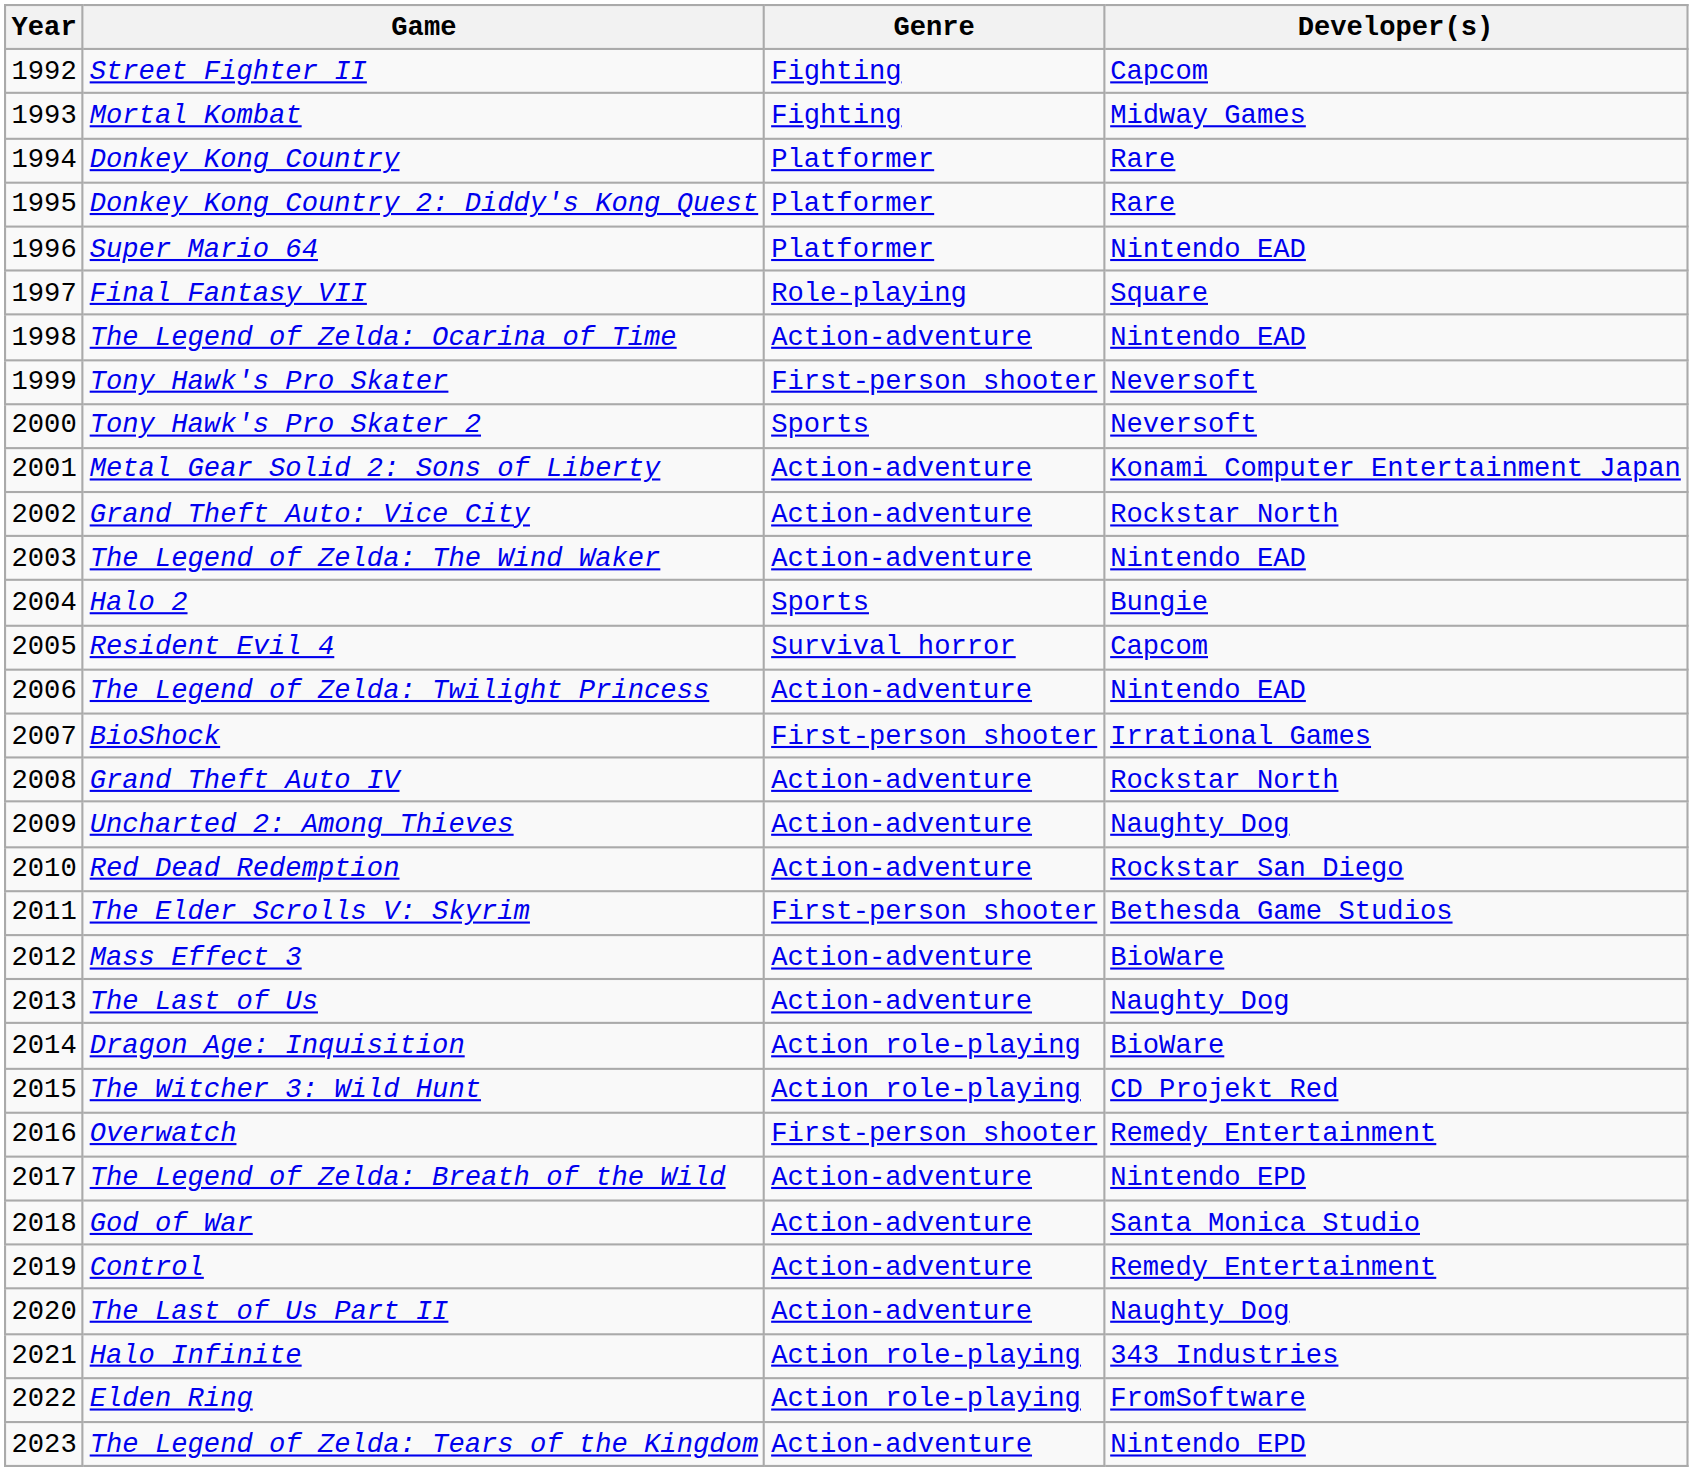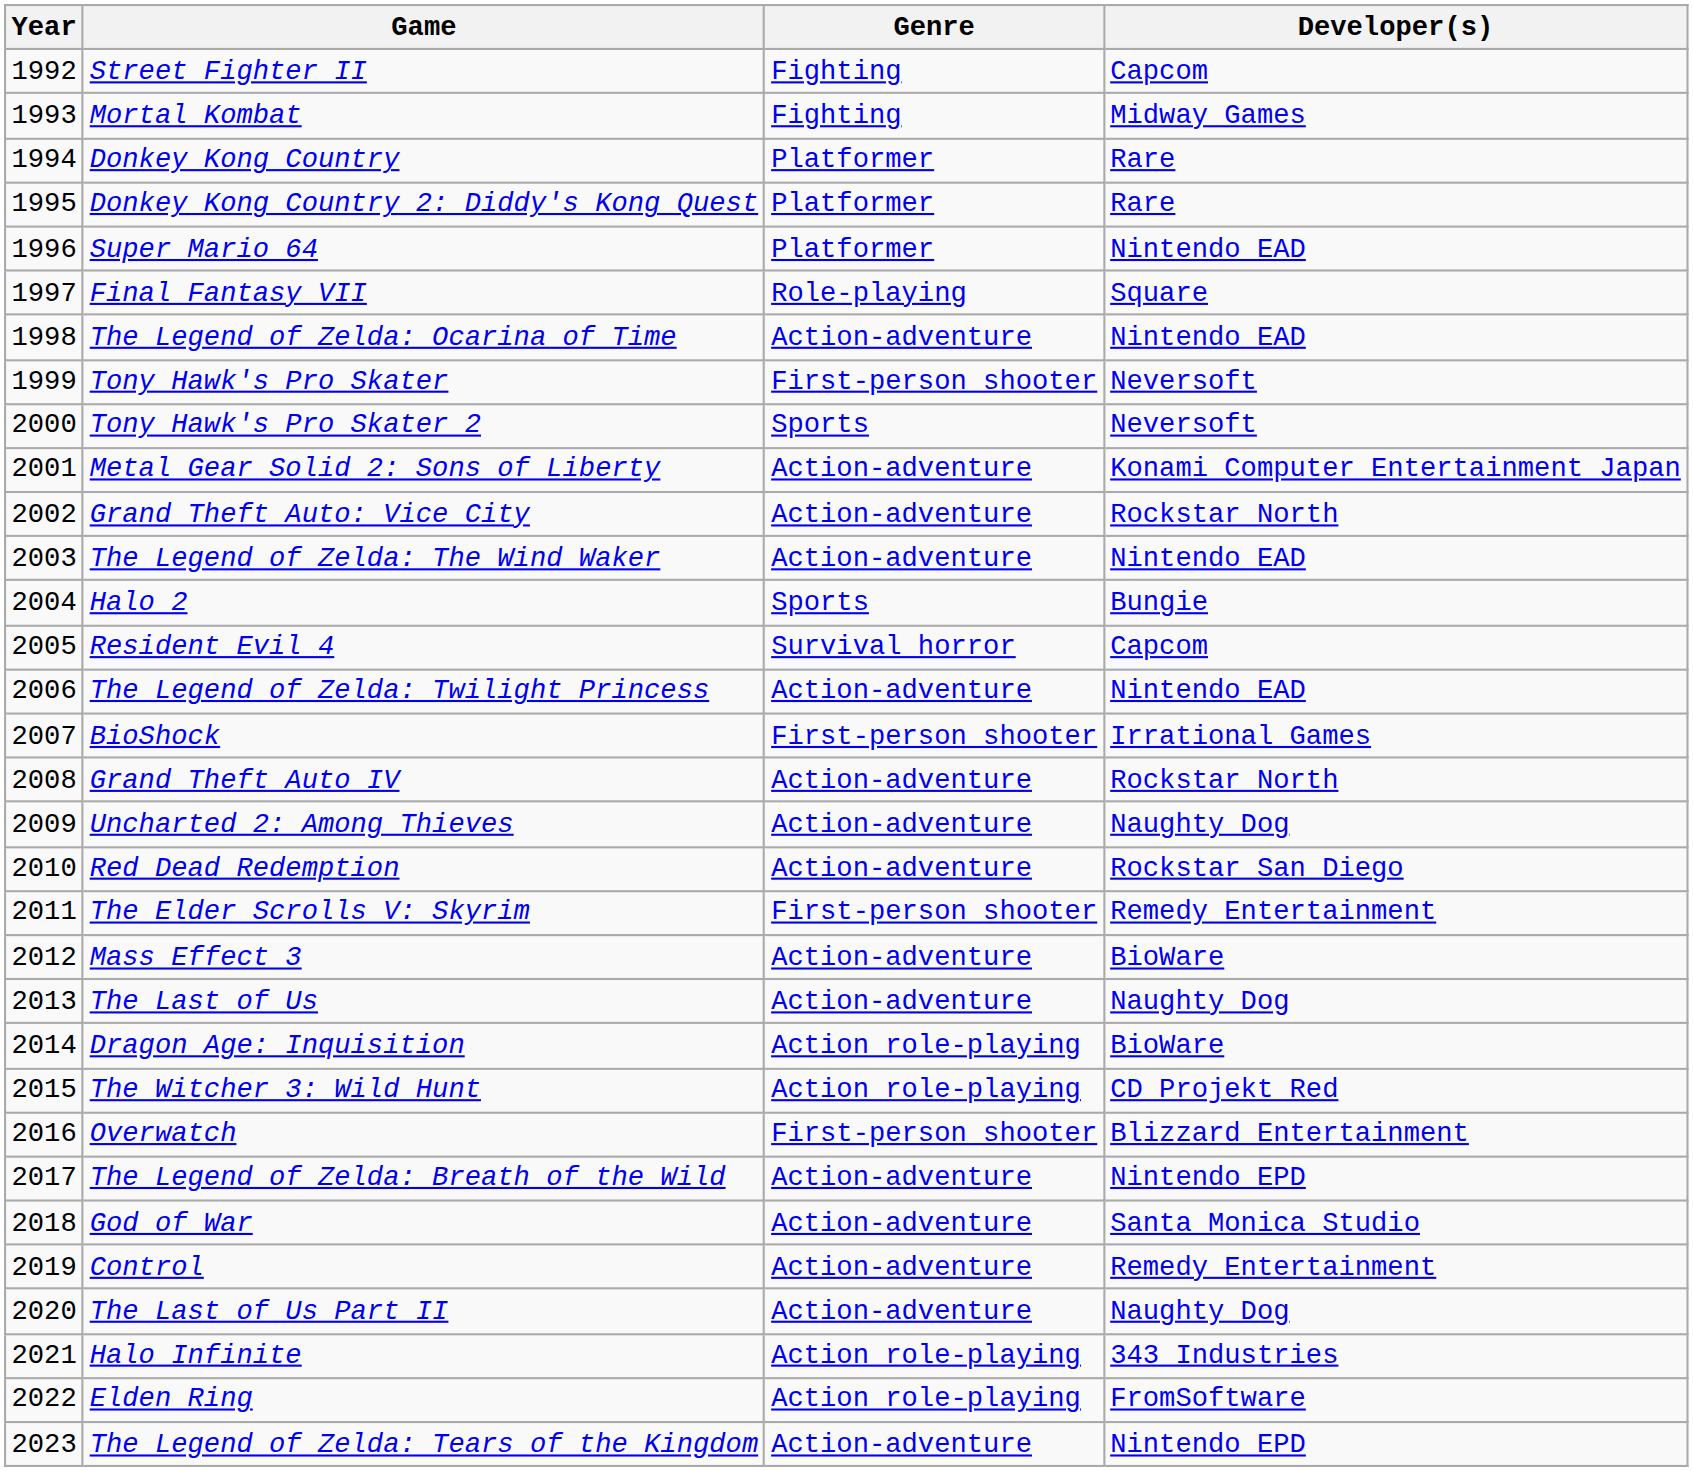The Elder Scrolls V: Skyrim | Developer(s): Bethesda Game Studios -> Remedy Entertainment
Overwatch | Developer(s): Remedy Entertainment -> Blizzard Entertainment
